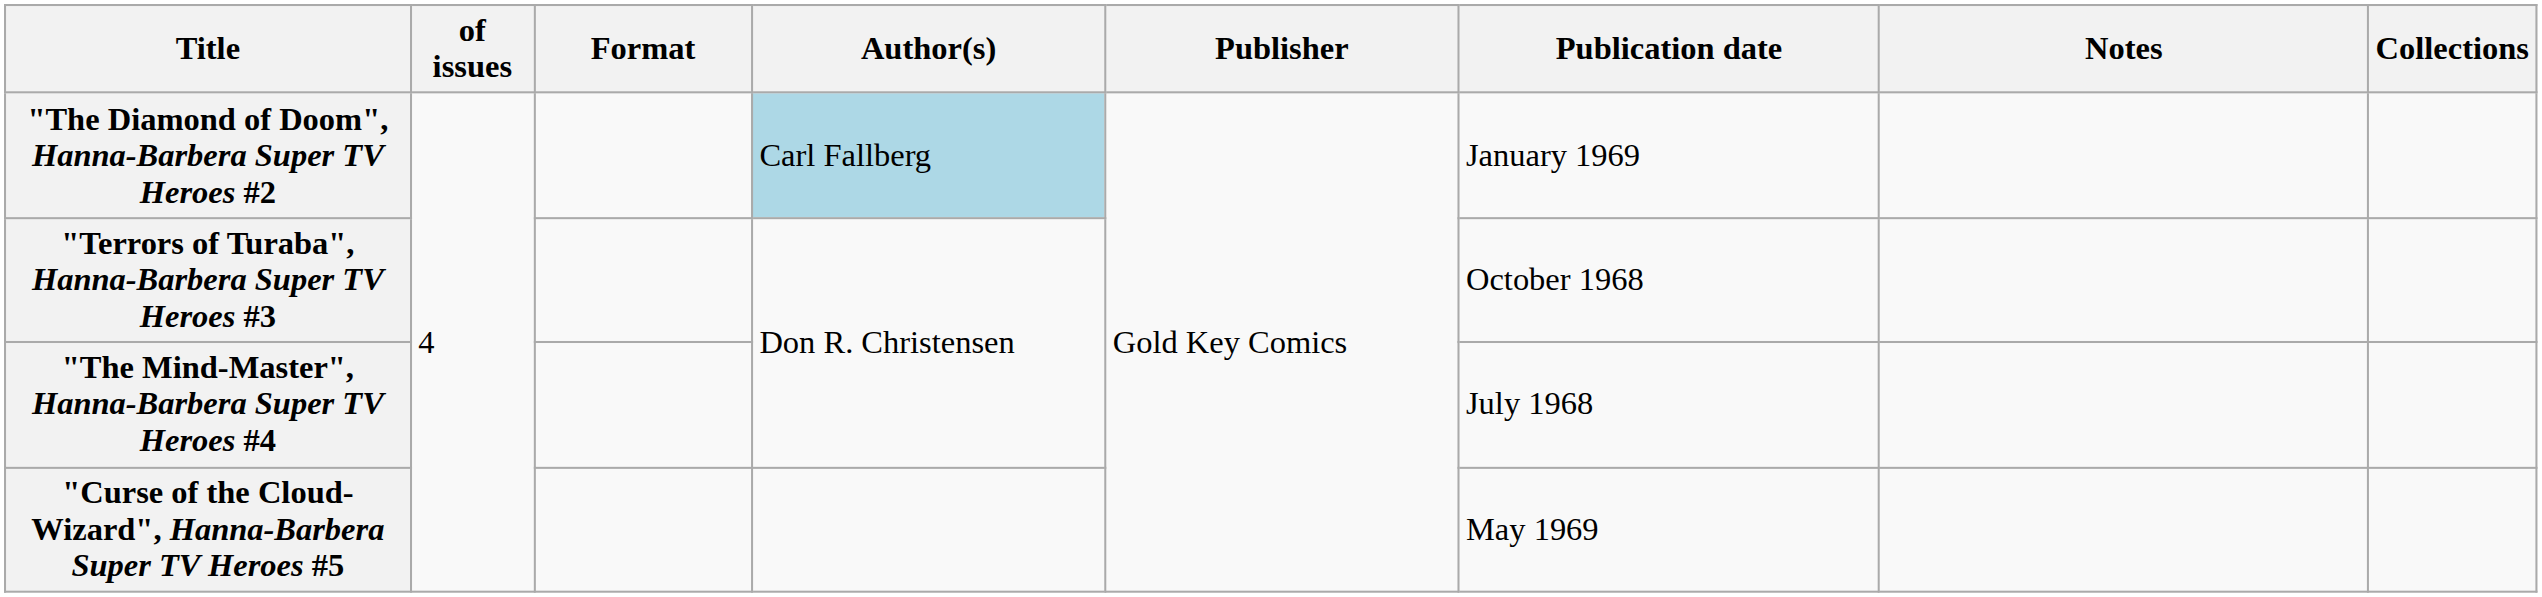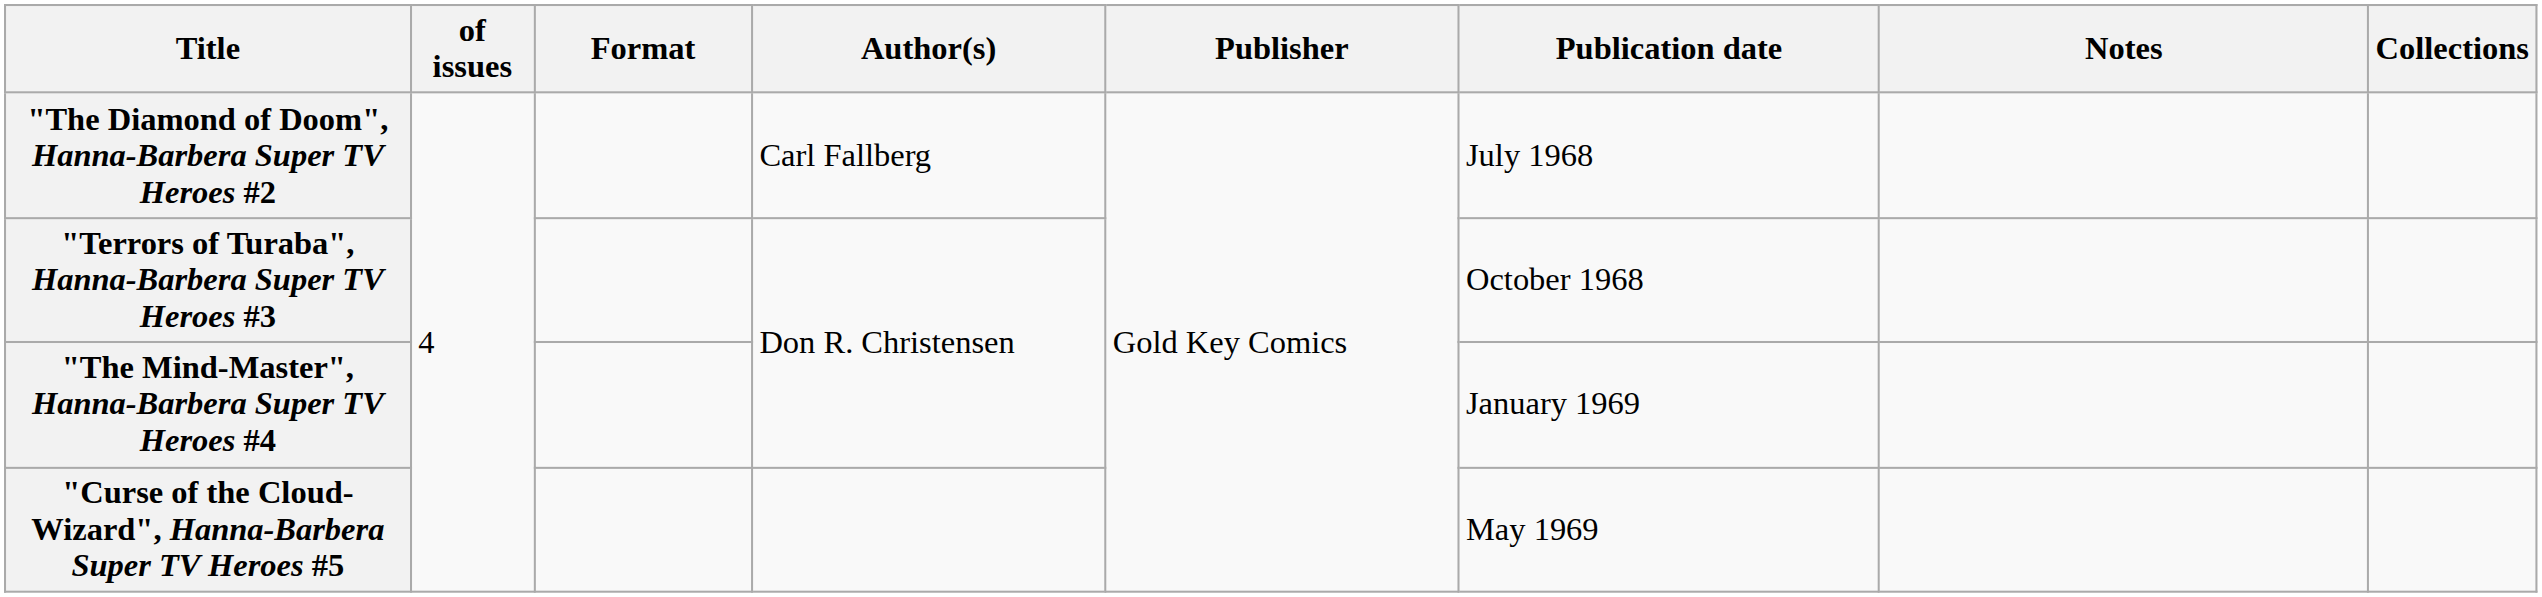"The Diamond of Doom", Hanna-Barbera Super TV Heroes #2 | Author(s): lightblue background -> no background
"The Diamond of Doom", Hanna-Barbera Super TV Heroes #2 | Publication date: January 1969 -> July 1968
"The Mind-Master", Hanna-Barbera Super TV Heroes #4 | Publication date: July 1968 -> January 1969
